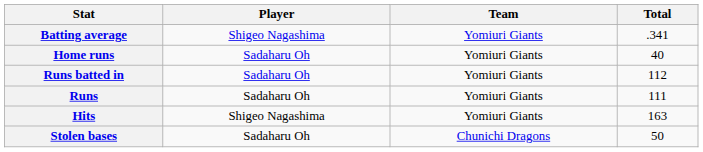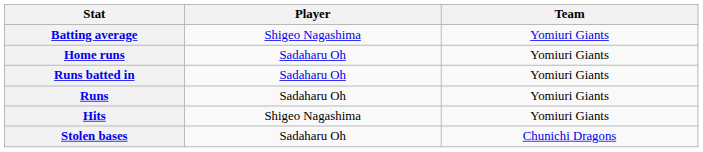- column: Total | .341 | 40 | 112 | 111 | 163 | 50
